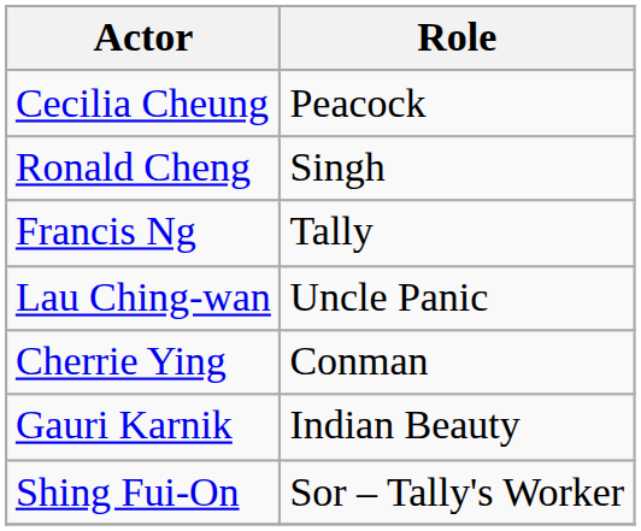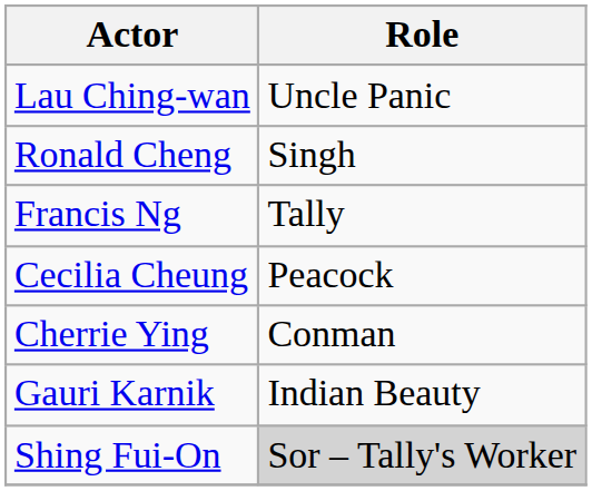rows swapped: Lau Ching-wan <-> Cecilia Cheung
Shing Fui-On | Role: no background -> lightgrey background
